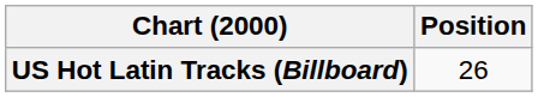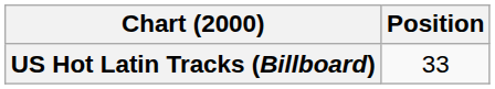US Hot Latin Tracks (Billboard) | Position: 26 -> 33
